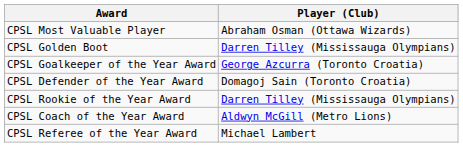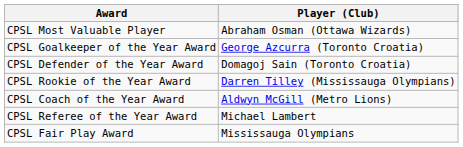- row: CPSL Golden Boot | Darren Tilley (Mississauga Olympians)
+ row: CPSL Fair Play Award | Mississauga Olympians
